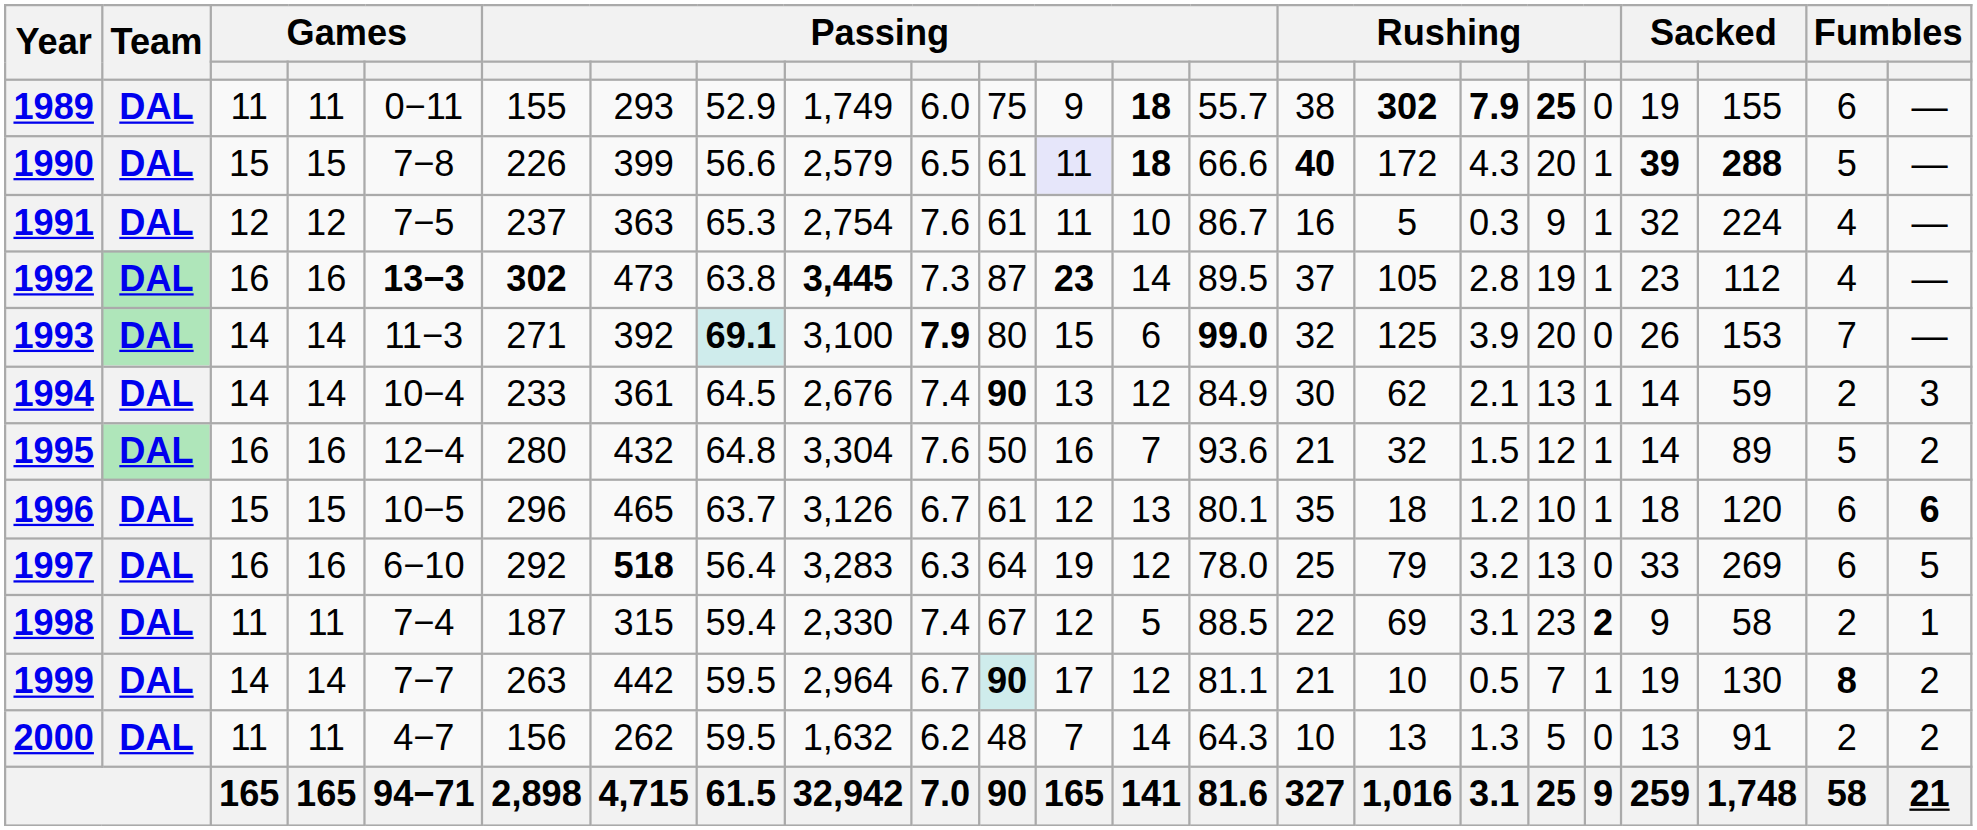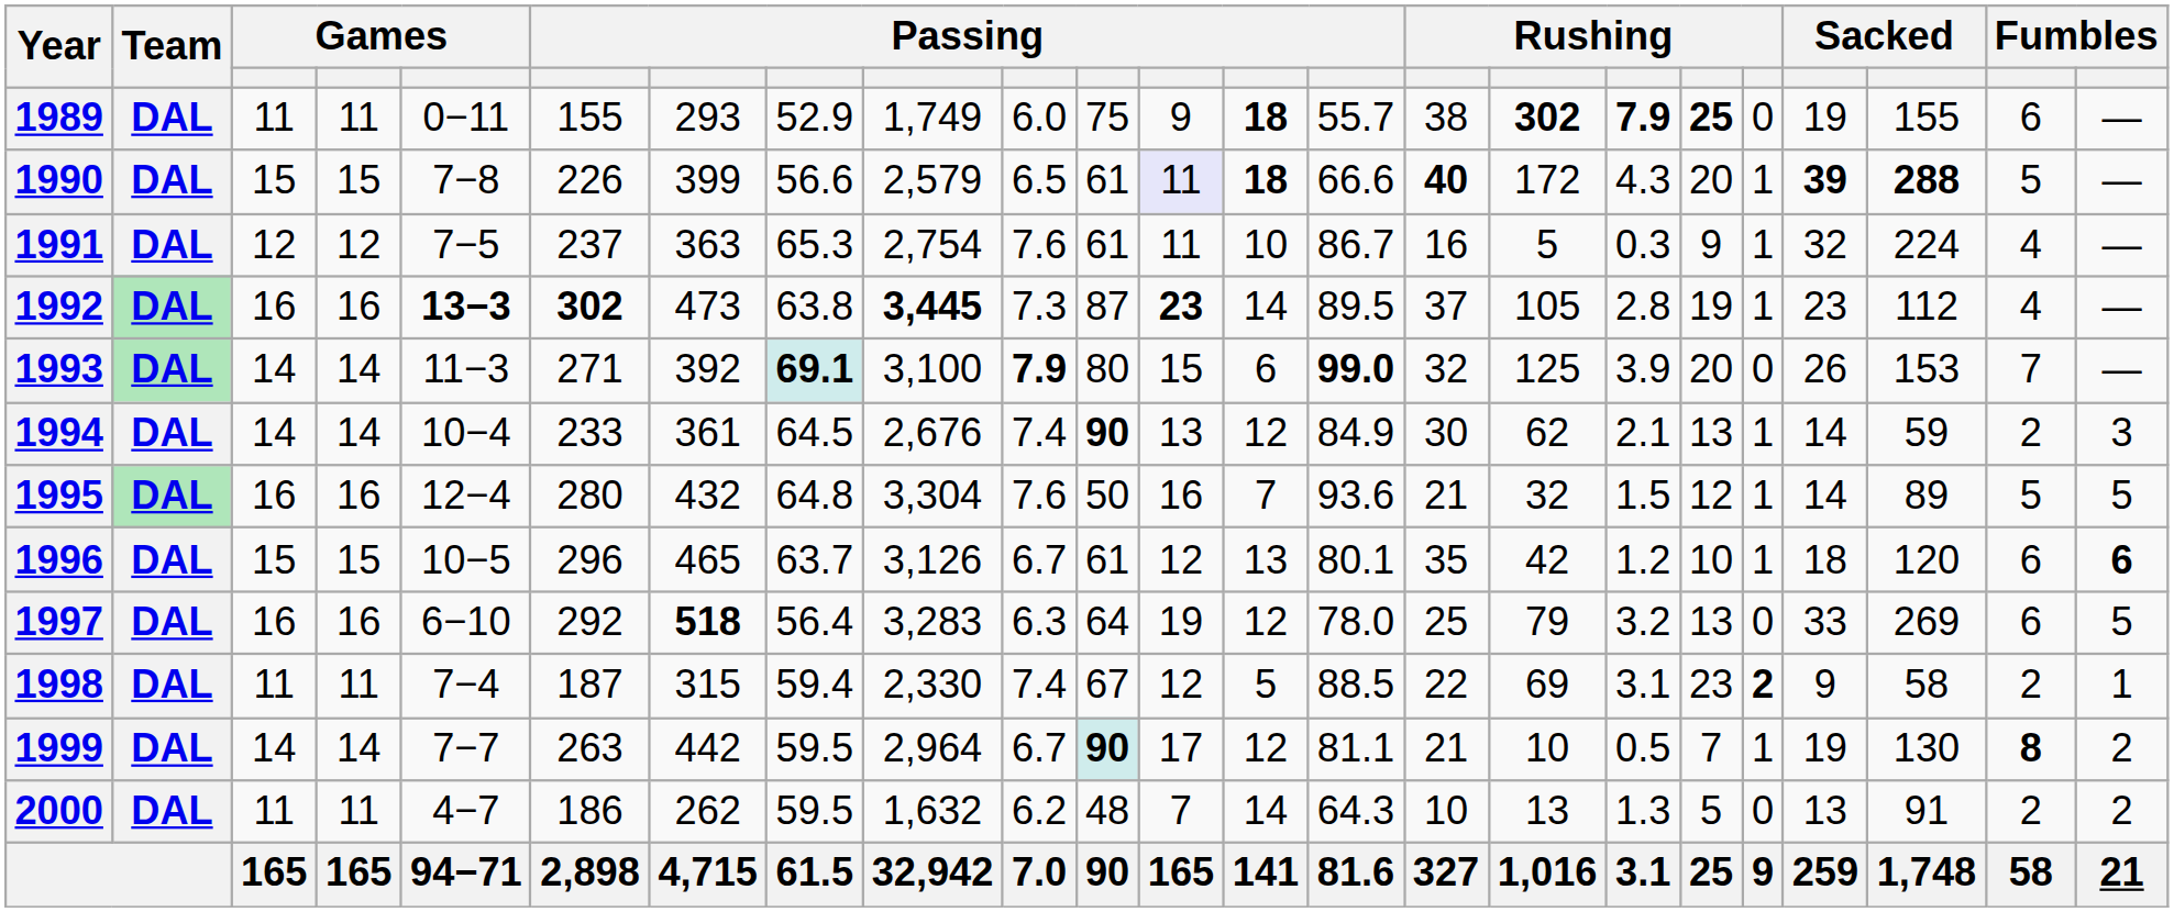1995 | column 23: 2 -> 5
1996 | column 16: 18 -> 42
2000 | column 6: 156 -> 186
